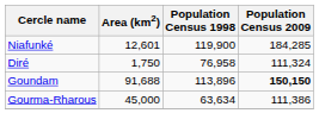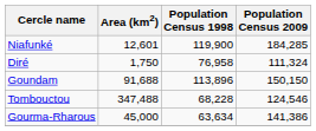Goundam | Population Census 2009: bold -> normal
+ row: Tombouctou | 347,488 | 68,228 | 124,546
Gourma-Rharous | Population Census 2009: 111,386 -> 141,386
